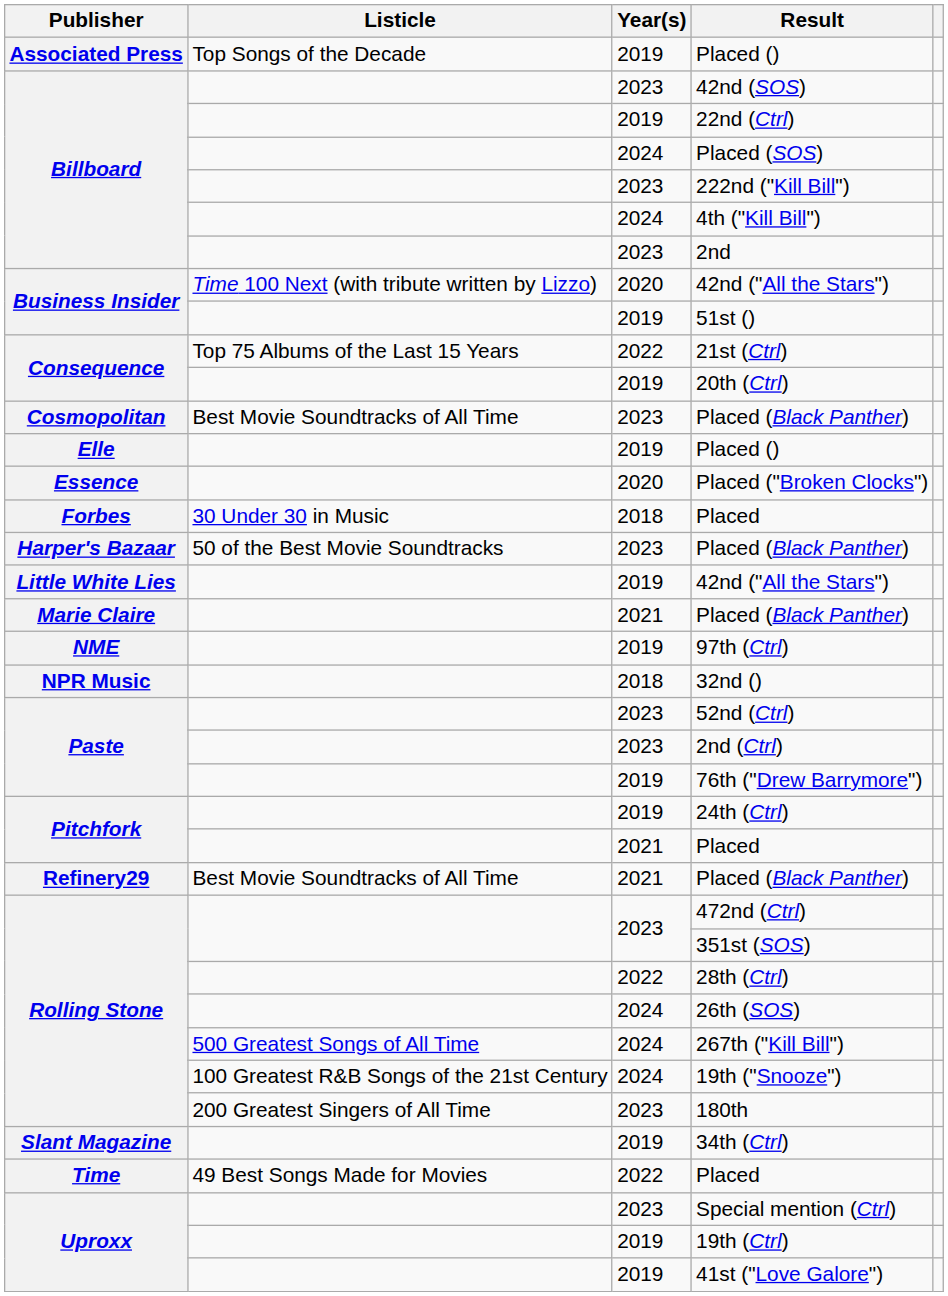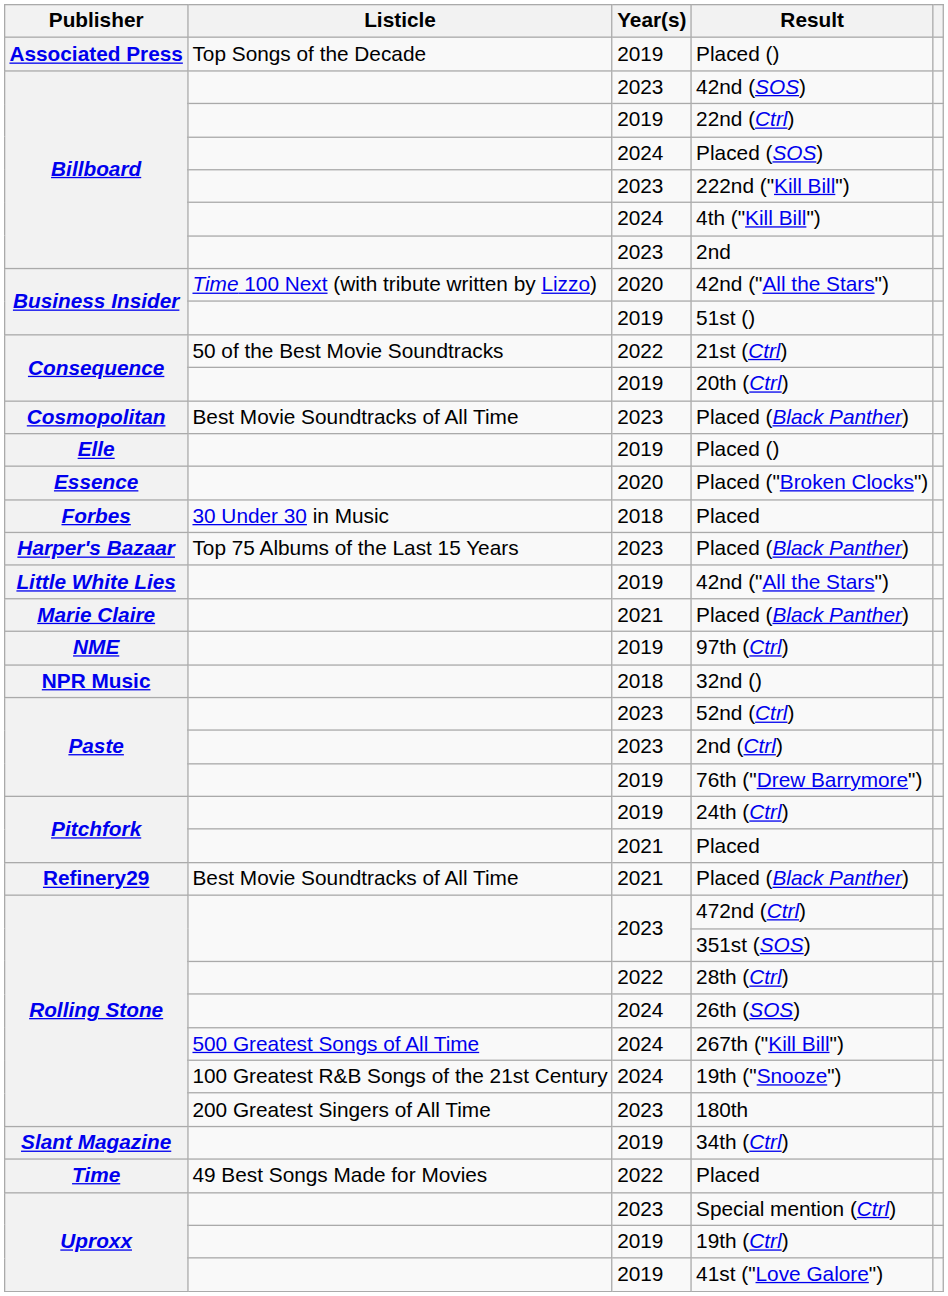21st (Ctrl) | Listicle: Top 75 Albums of the Last 15 Years -> 50 of the Best Movie Soundtracks
Harper's Bazaar / Placed (Black Panther) | Listicle: 50 of the Best Movie Soundtracks -> Top 75 Albums of the Last 15 Years
